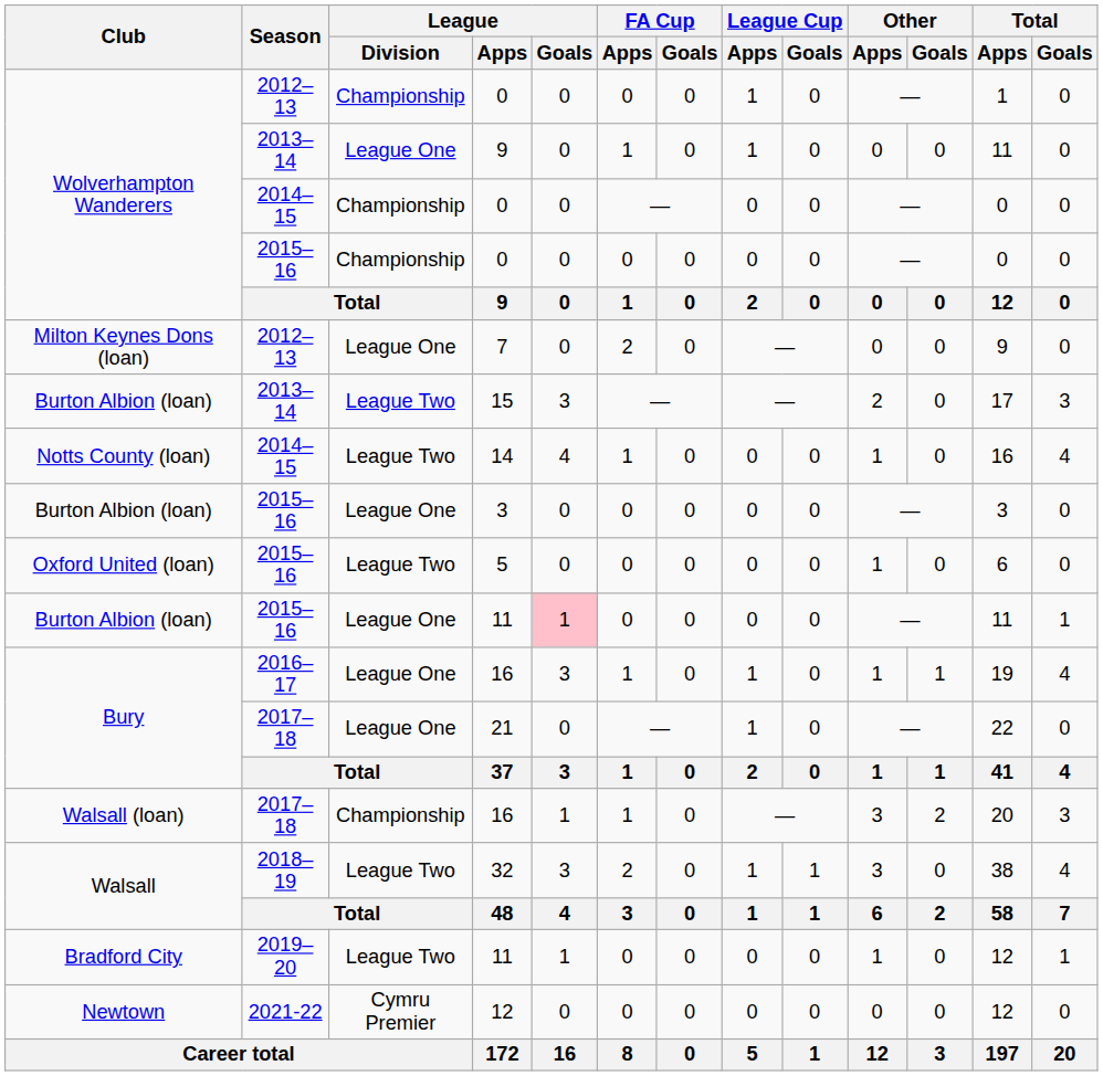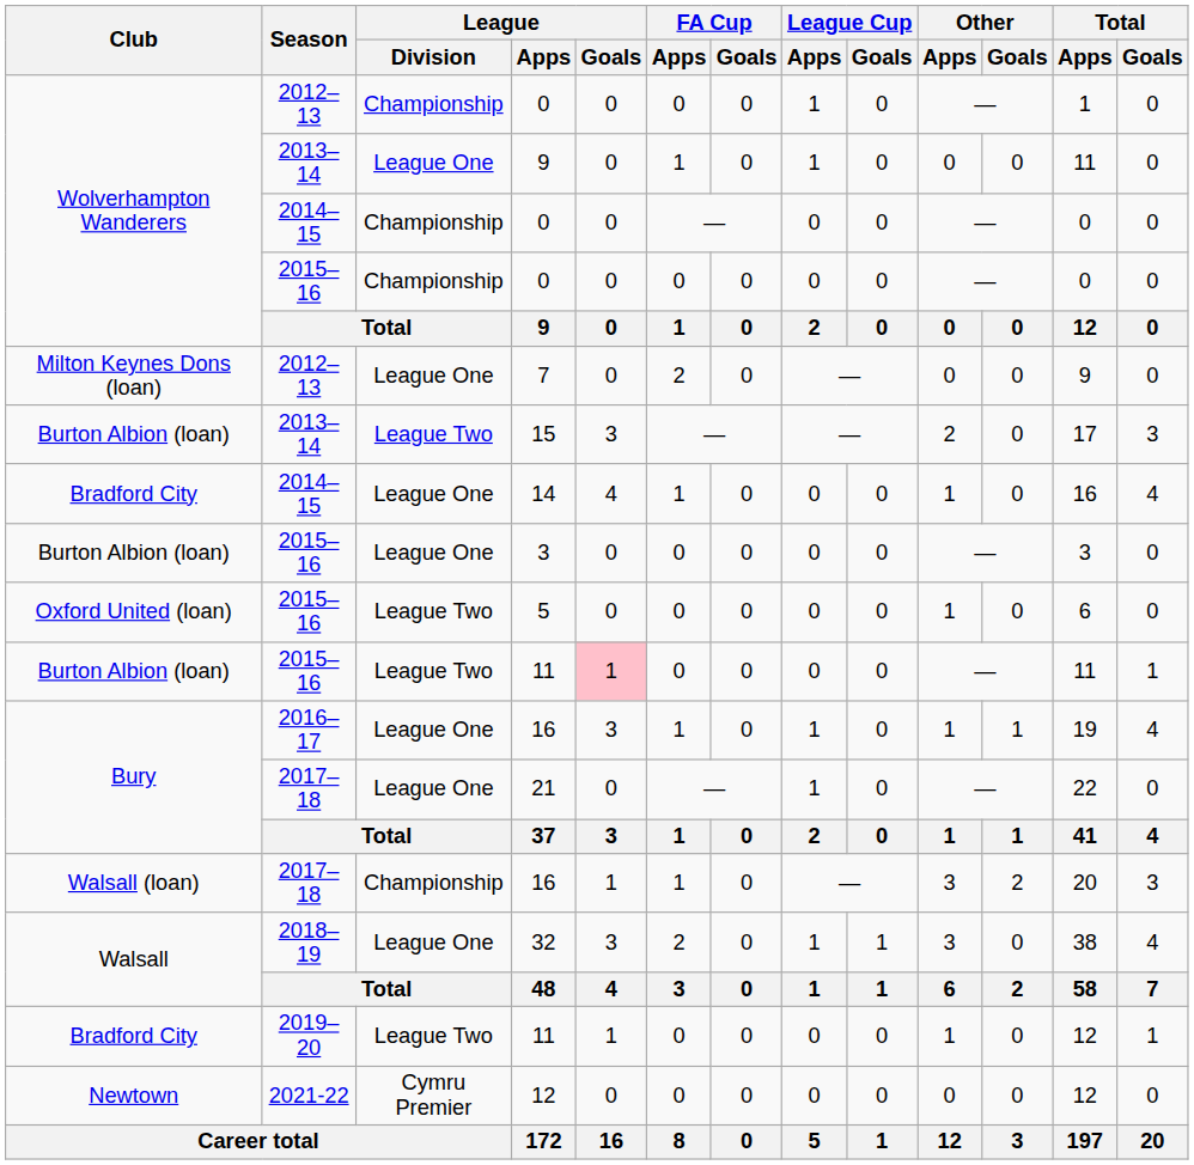14 | Club: Notts County (loan) -> Bradford City
14 | League / Division: League Two -> League One
2015–16 / 11 | League / Division: League One -> League Two
32 | League / Division: League Two -> League One
